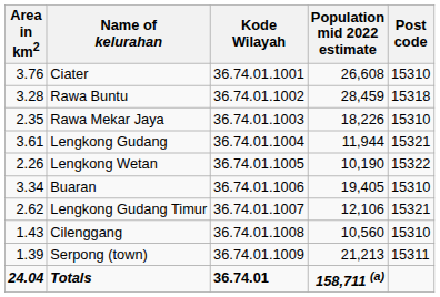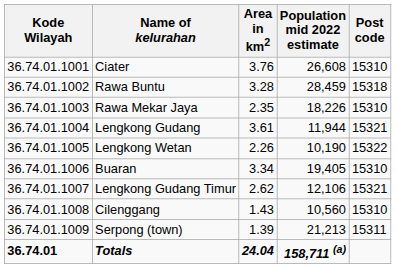columns swapped: Kode Wilayah <-> Area in km2
